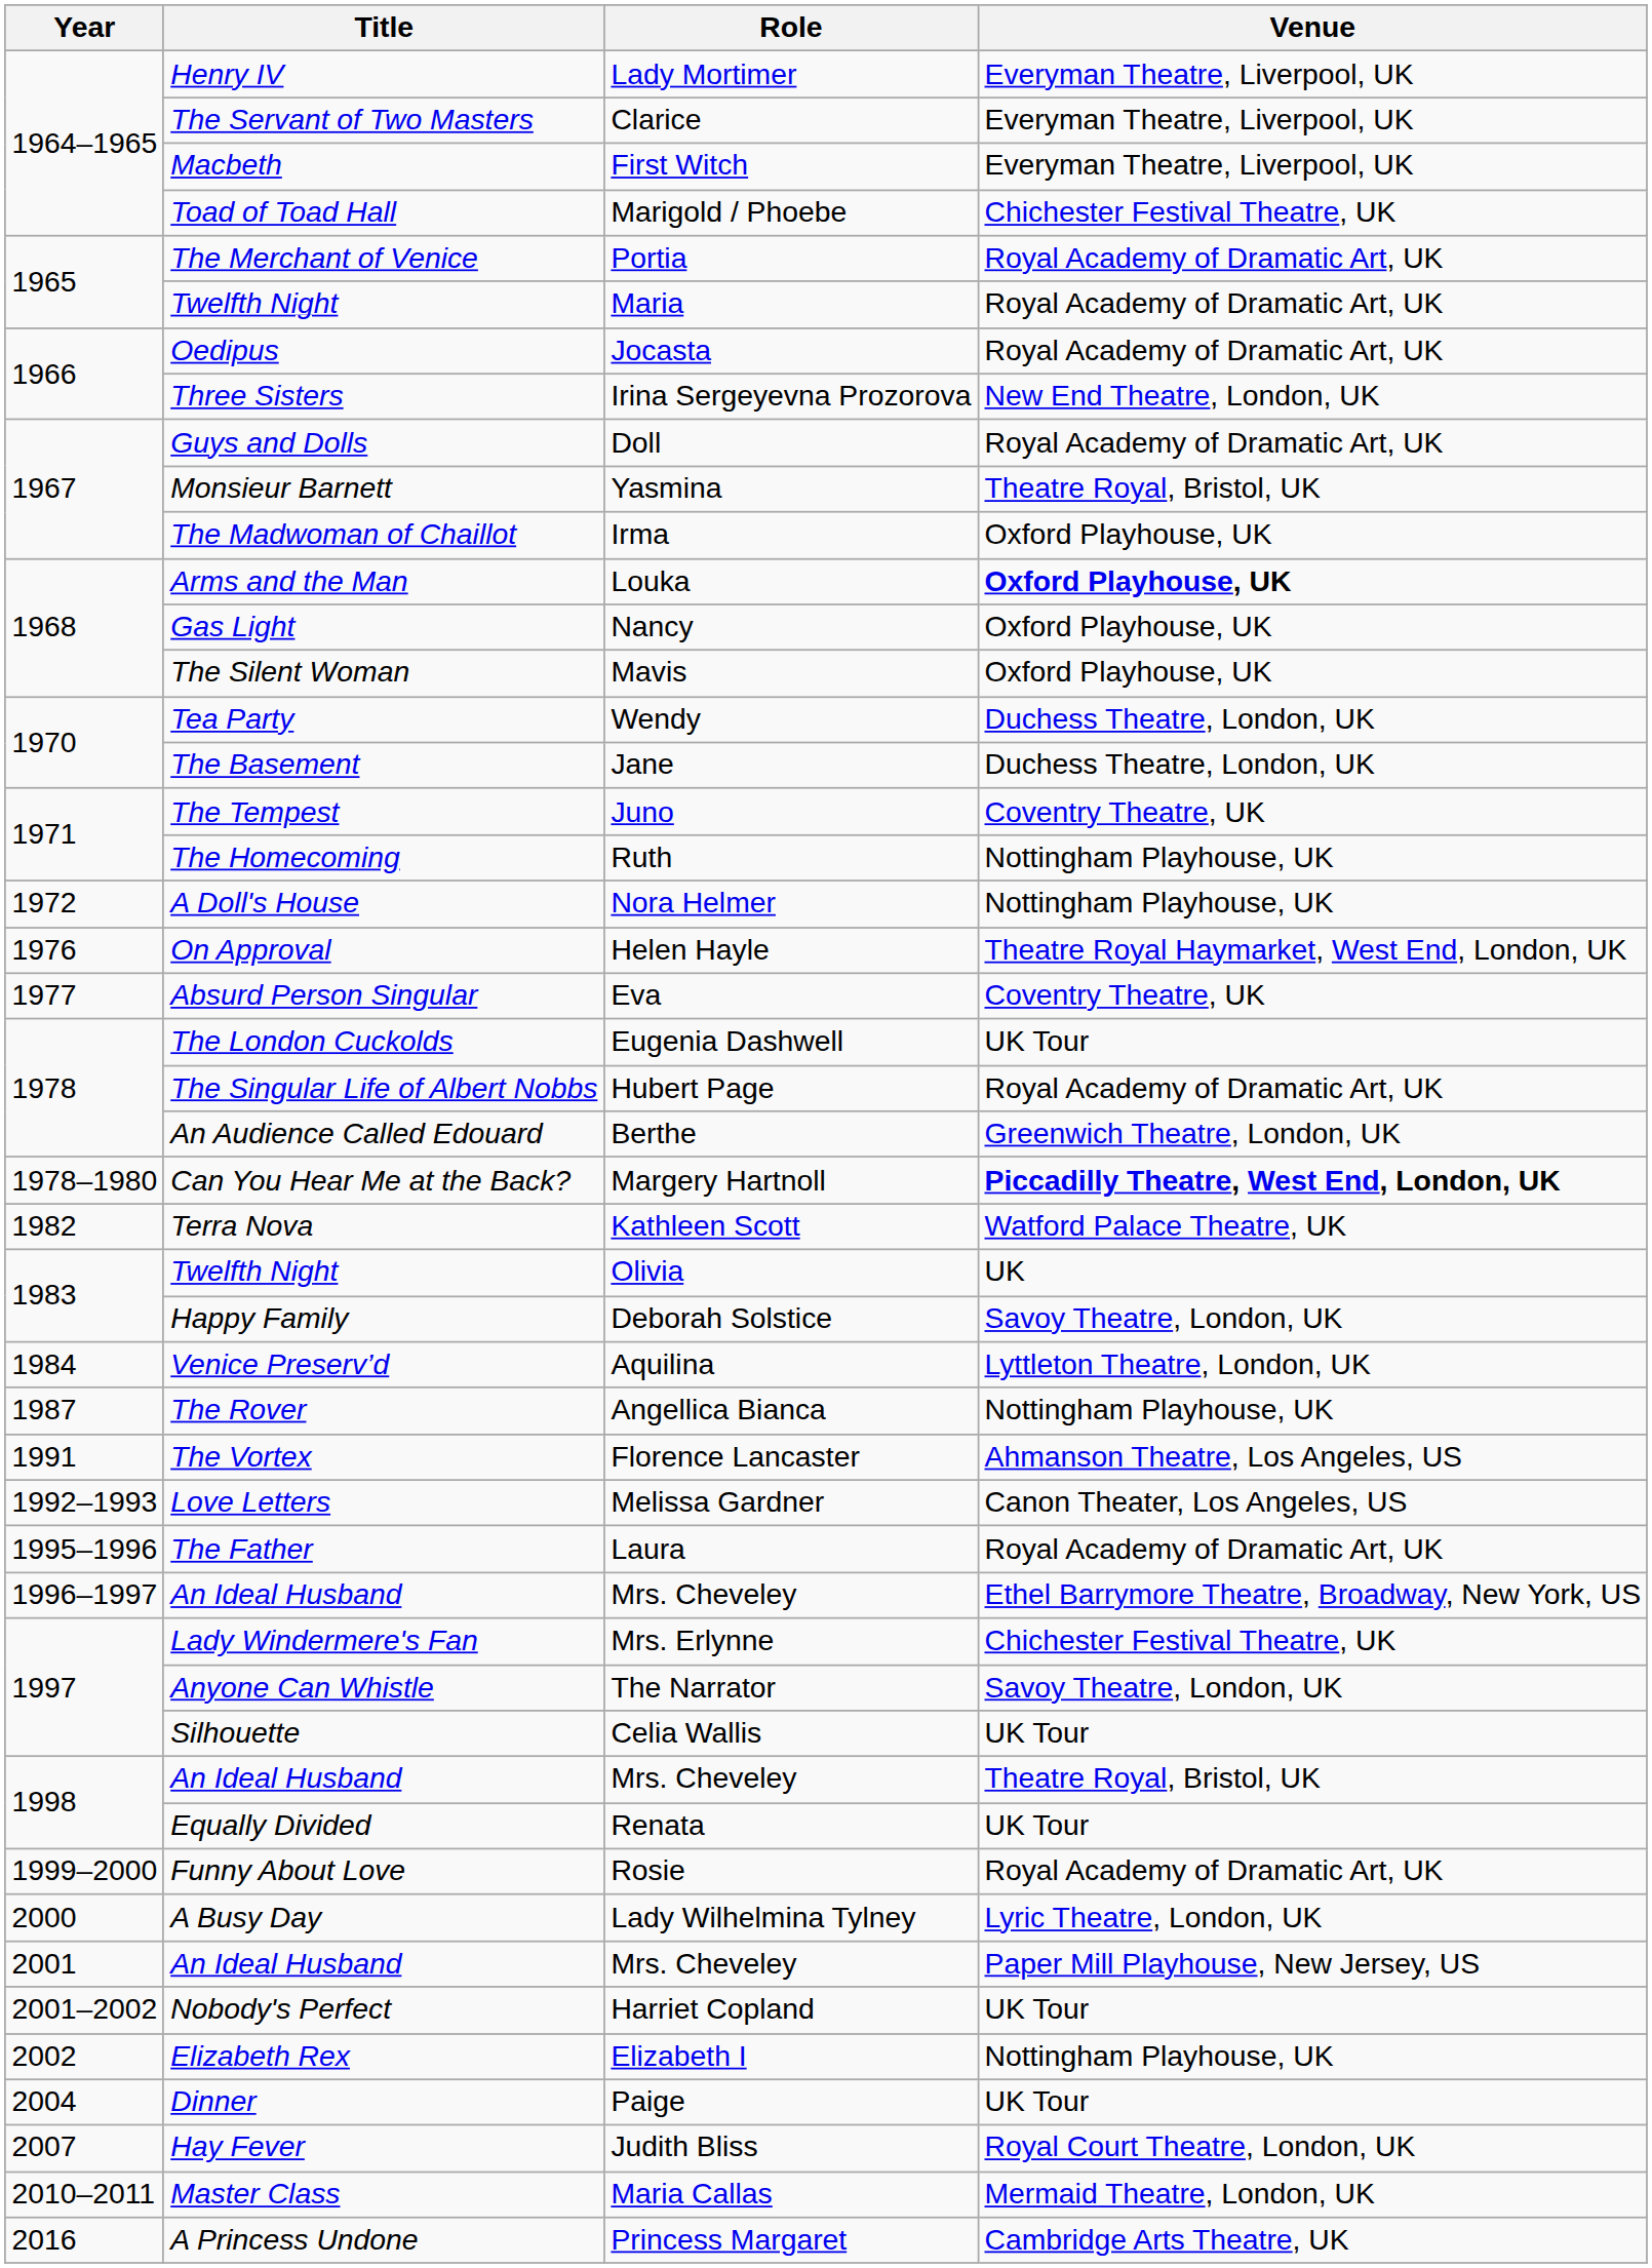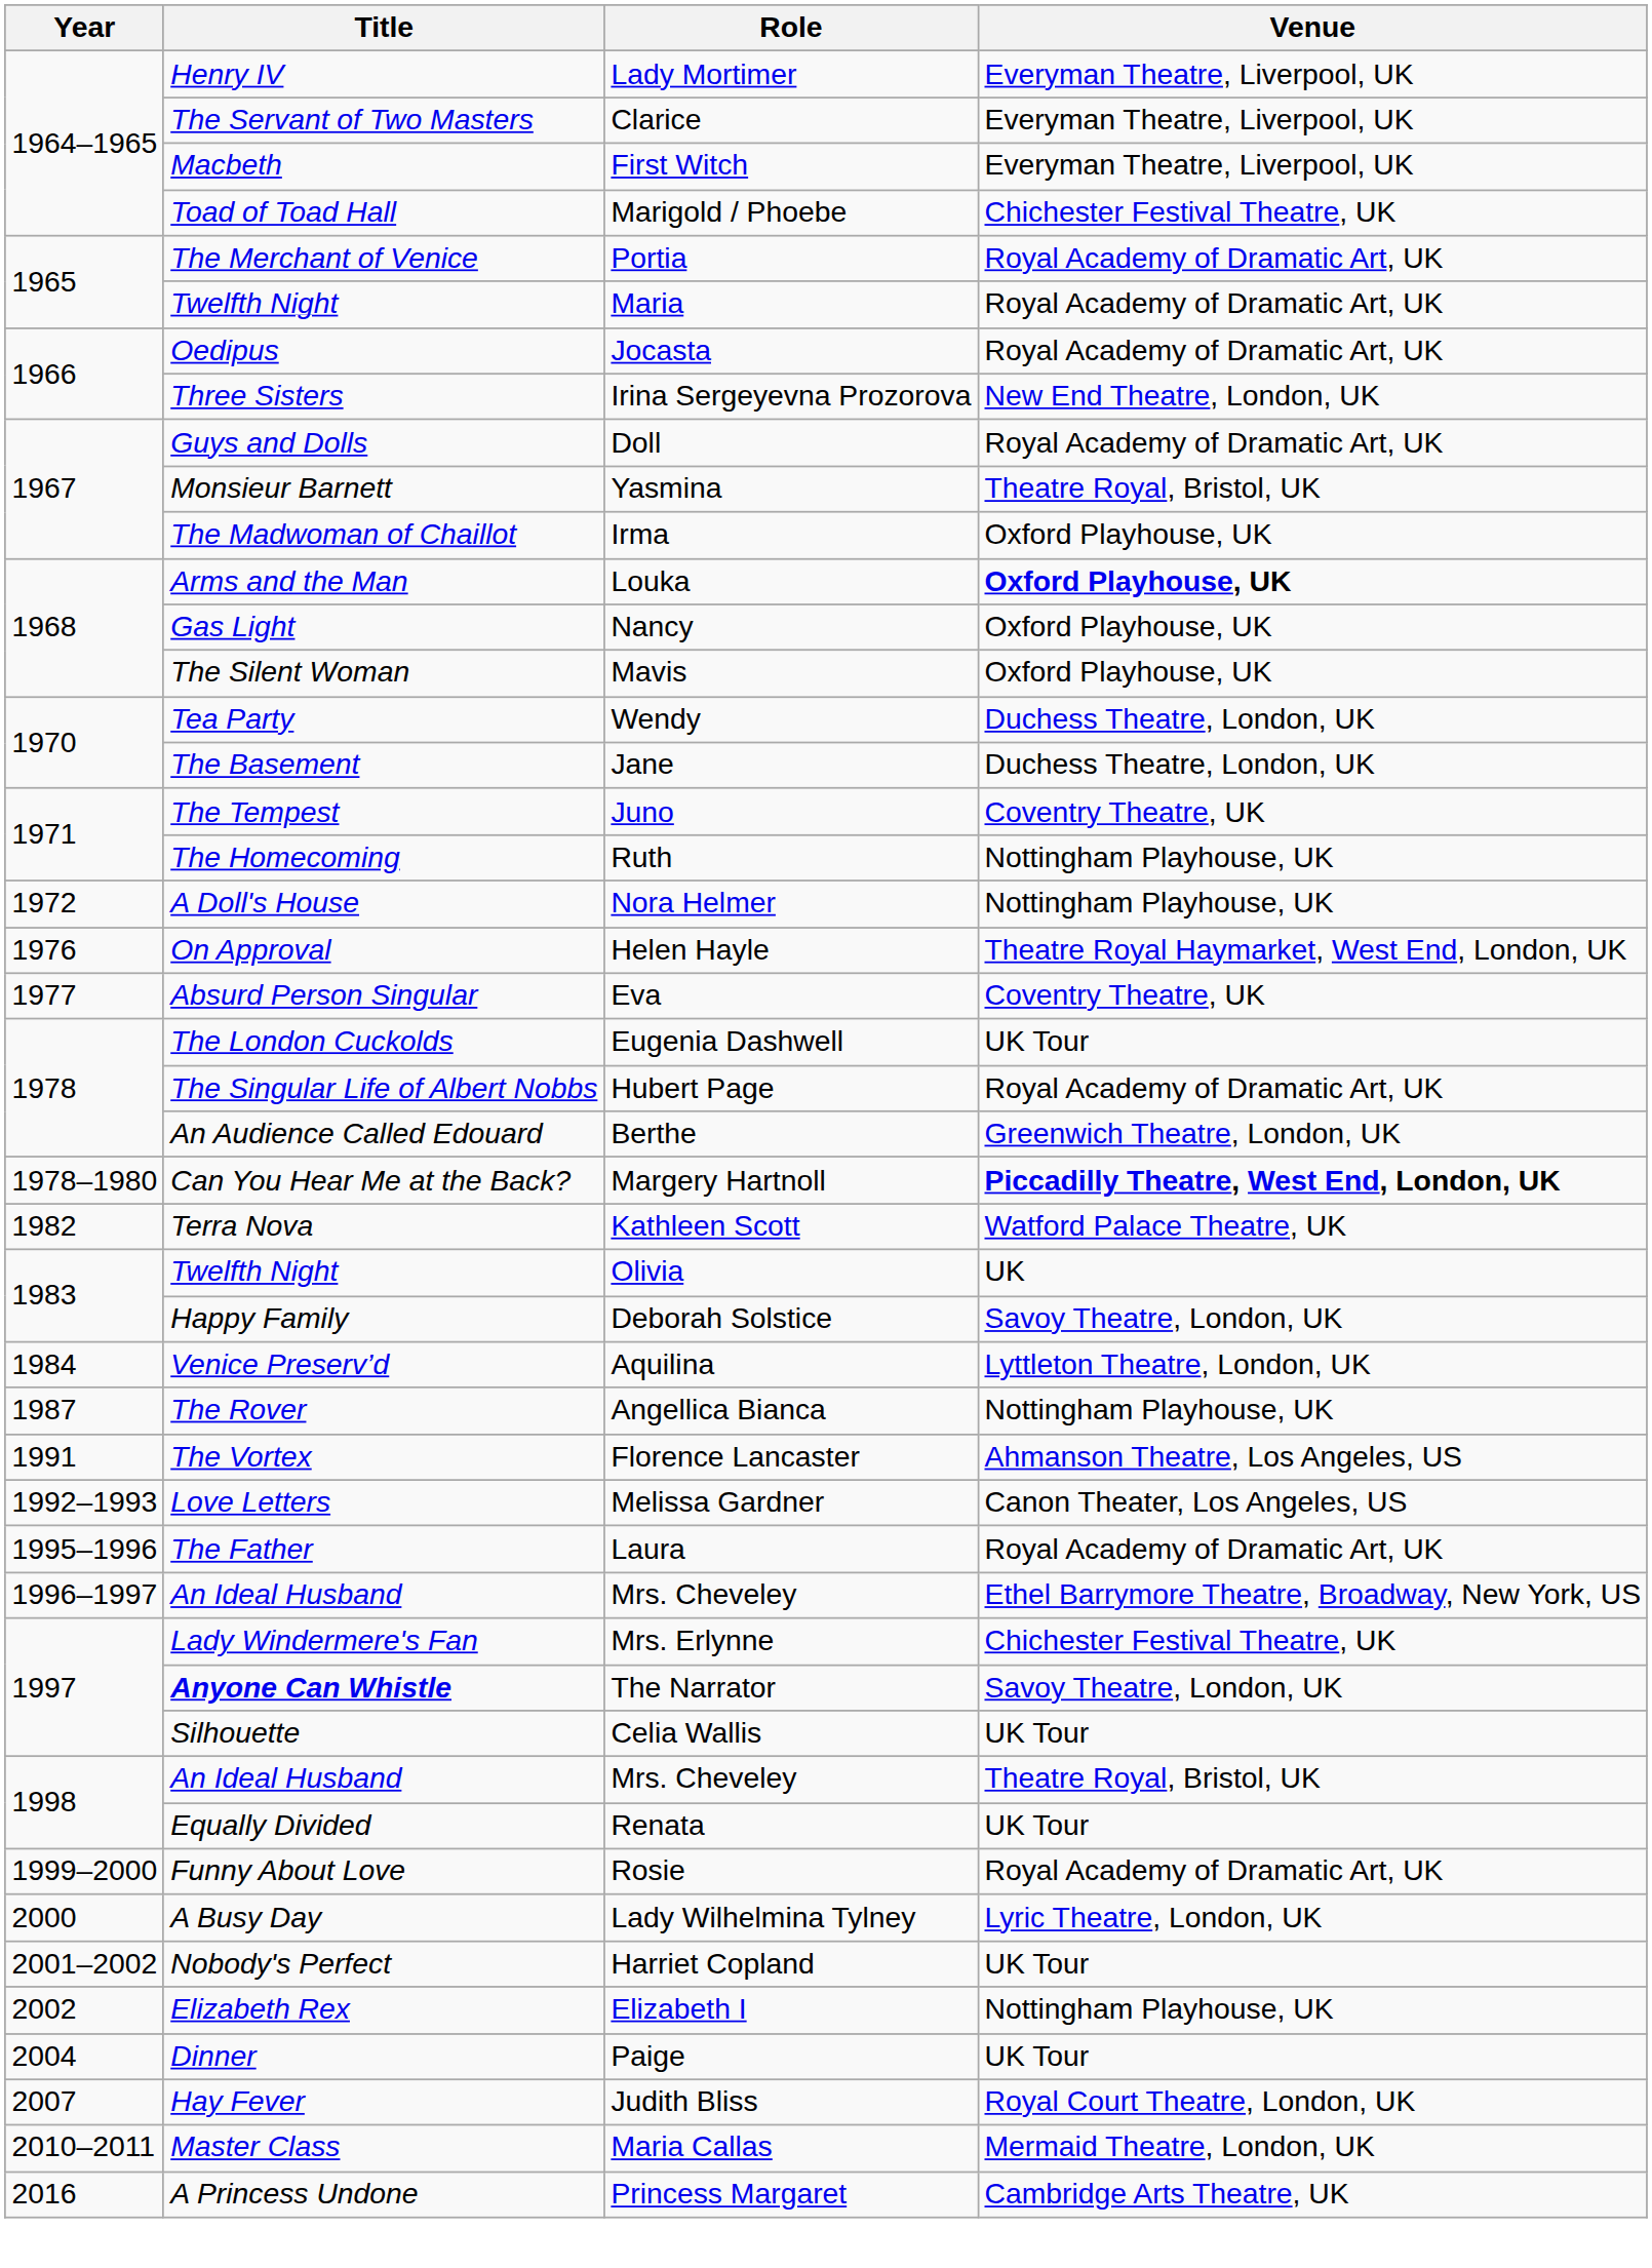The Narrator | Title: normal -> bold
- row: 2001 | An Ideal Husband | Mrs. Cheveley | Paper Mill Playhouse, New Jersey, US
